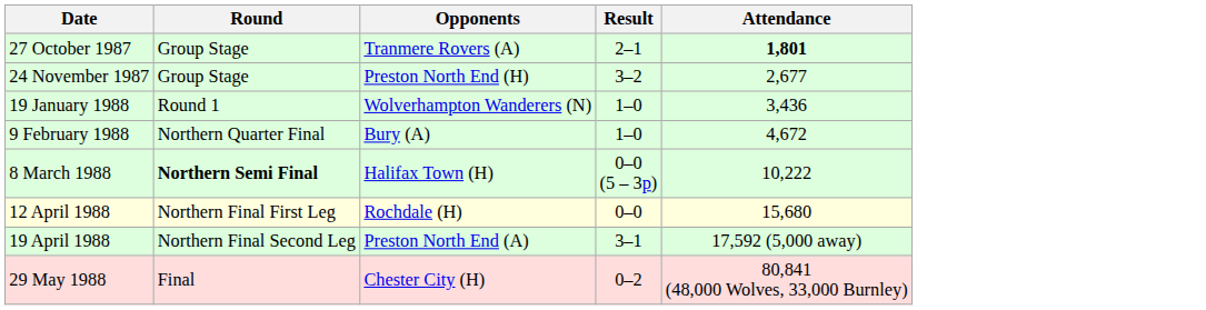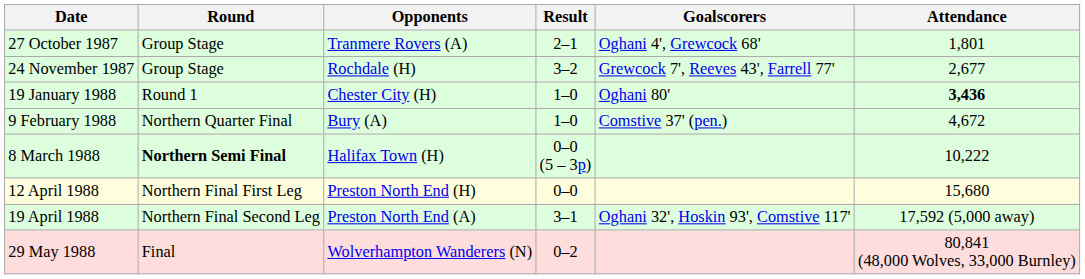+ column: Goalscorers | Oghani 4', Grewcock 68' | Grewcock 7', Reeves 43', Farrell 77' | Oghani 80' | Comstive 37' (pen.) | Oghani 32', Hoskin 93', Comstive 117'
27 October 1987 | Attendance: bold -> normal
24 November 1987 | Opponents: Preston North End (H) -> Rochdale (H)
19 January 1988 | Opponents: Wolverhampton Wanderers (N) -> Chester City (H)
19 January 1988 | Attendance: normal -> bold
12 April 1988 | Opponents: Rochdale (H) -> Preston North End (H)
29 May 1988 | Opponents: Chester City (H) -> Wolverhampton Wanderers (N)
